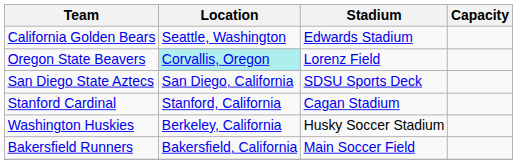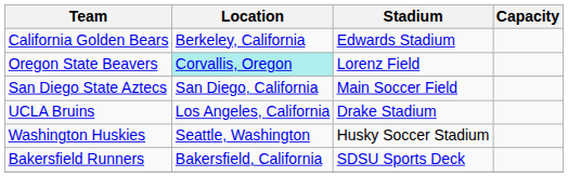California Golden Bears | Location: Seattle, Washington -> Berkeley, California
San Diego State Aztecs | Stadium: SDSU Sports Deck -> Main Soccer Field
- row: Stanford Cardinal | Stanford, California | Cagan Stadium
+ row: UCLA Bruins | Los Angeles, California | Drake Stadium
Washington Huskies | Location: Berkeley, California -> Seattle, Washington
Bakersfield Runners | Stadium: Main Soccer Field -> SDSU Sports Deck
